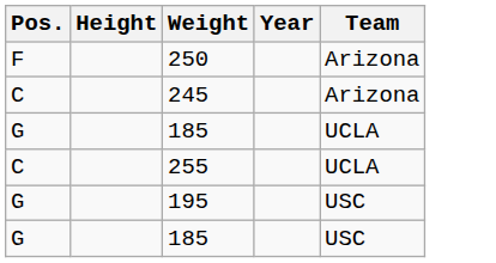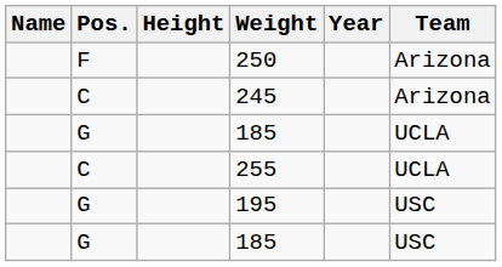+ column: Name
